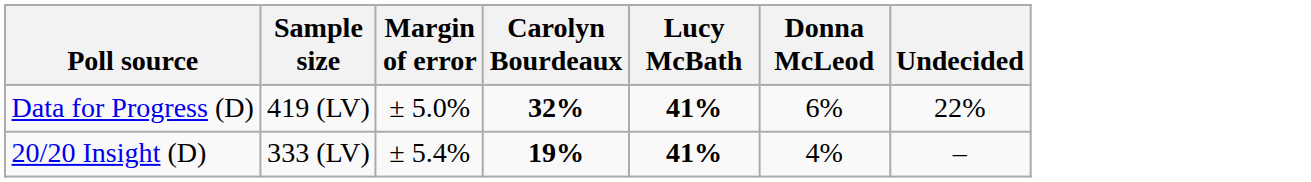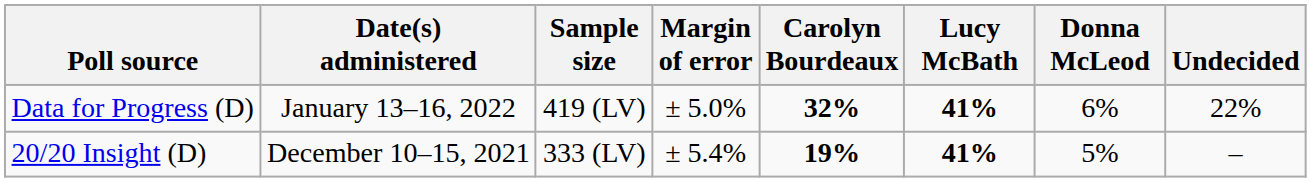+ column: Date(s) administered | January 13–16, 2022 | December 10–15, 2021
20/20 Insight (D) | Donna McLeod: 4% -> 5%
